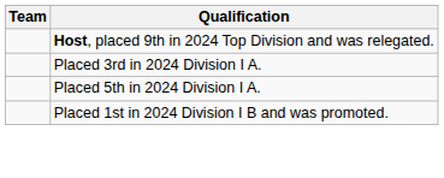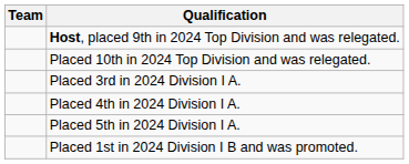+ row: Placed 10th in 2024 Top Division and was relegated.
+ row: Placed 4th in 2024 Division I A.
